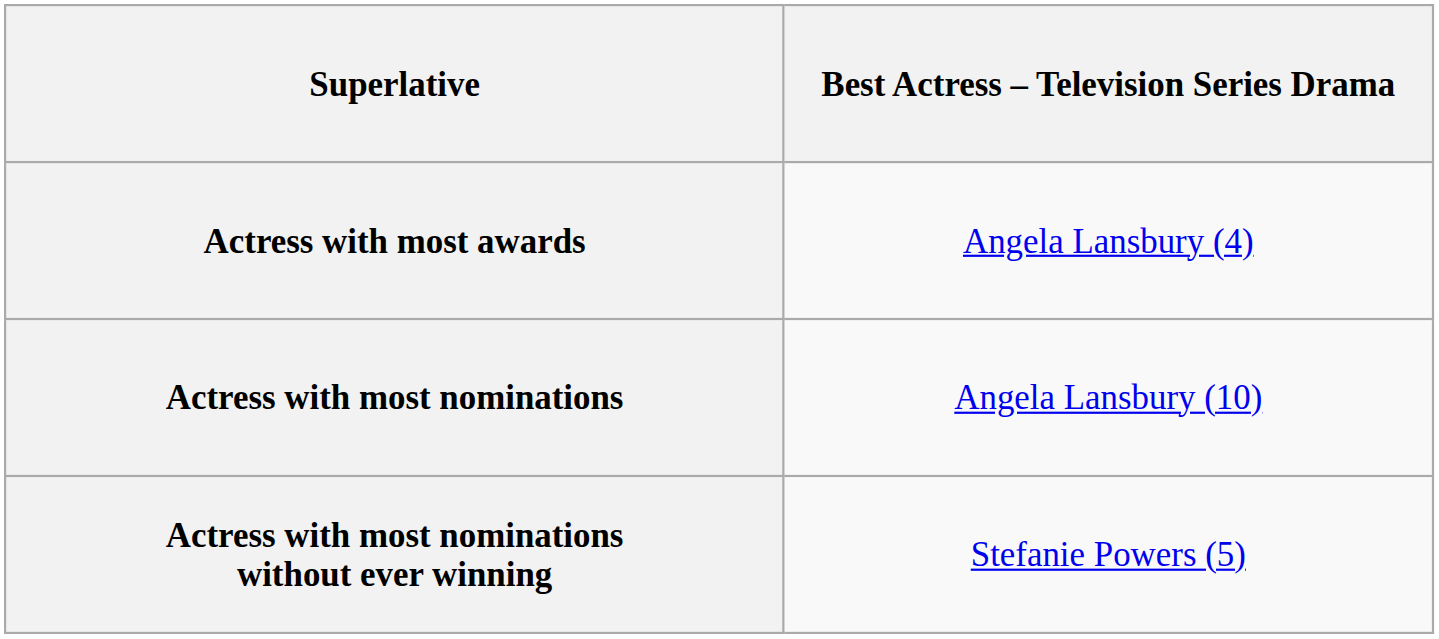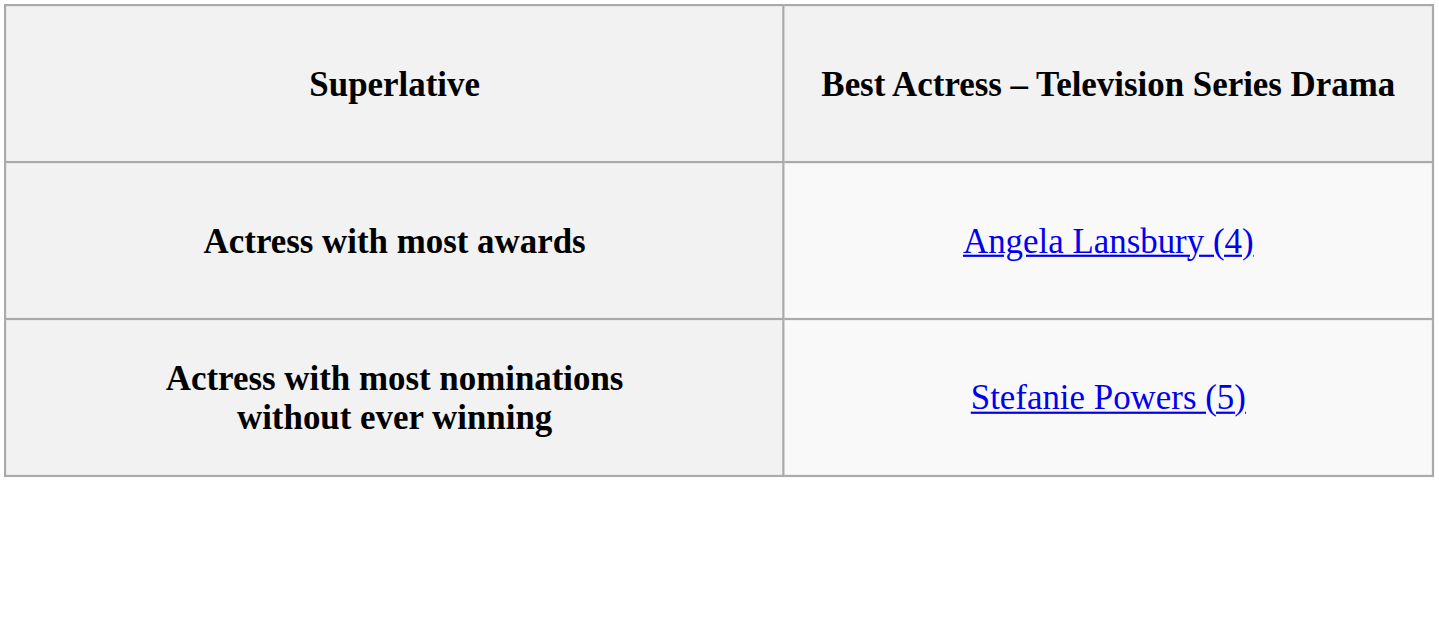- row: Actress with most nominations | Angela Lansbury (10)
